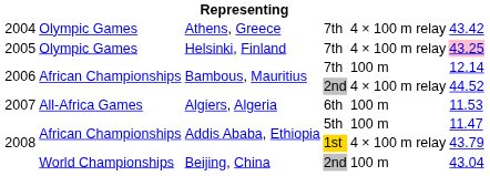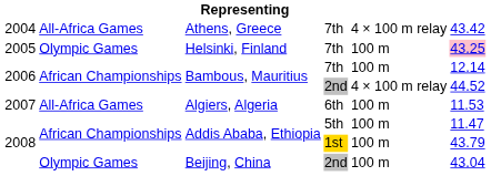Athens, Greece | column 2: Olympic Games -> All-Africa Games
Helsinki, Finland | column 5: 4 × 100 m relay -> 100 m
Addis Ababa, Ethiopia / 1st | column 5: 4 × 100 m relay -> 100 m
Beijing, China | column 2: World Championships -> Olympic Games
